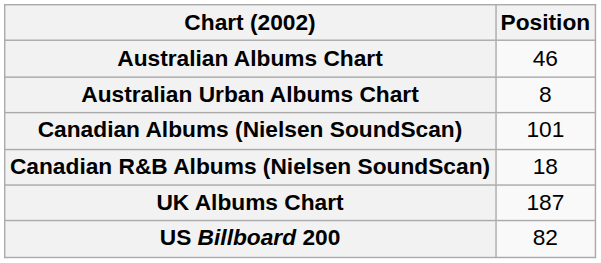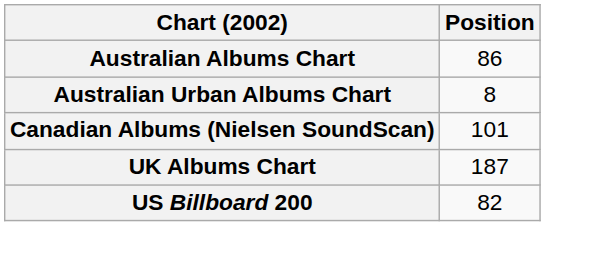Australian Albums Chart | Position: 46 -> 86
- row: Canadian R&B Albums (Nielsen SoundScan) | 18
